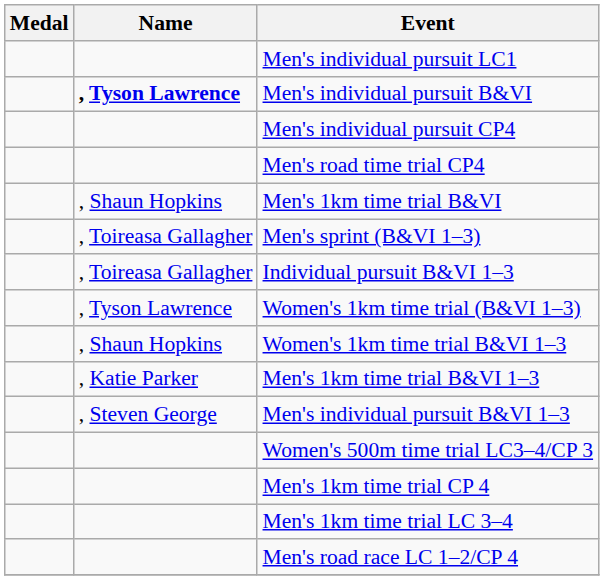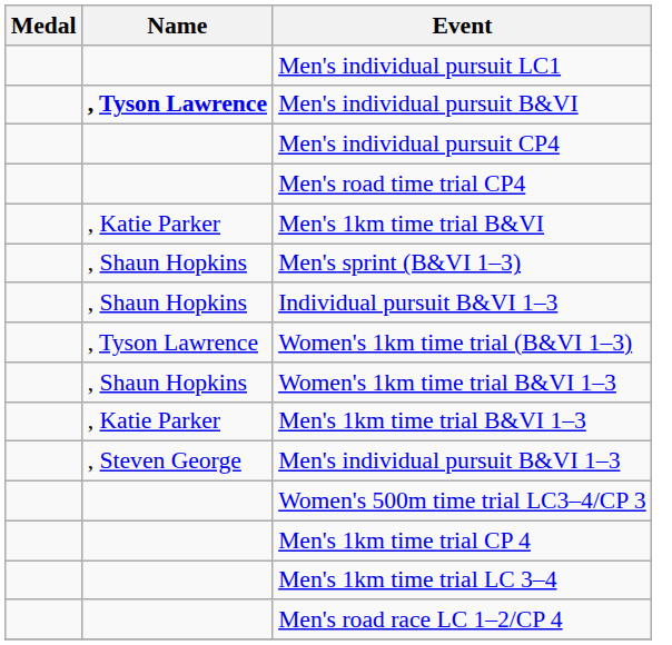Men's 1km time trial B&VI | Name: , Shaun Hopkins -> , Katie Parker
Men's sprint (B&VI 1–3) | Name: , Toireasa Gallagher -> , Shaun Hopkins
Individual pursuit B&VI 1–3 | Name: , Toireasa Gallagher -> , Shaun Hopkins
